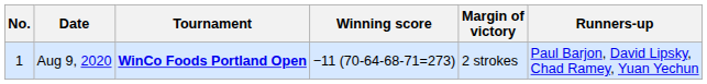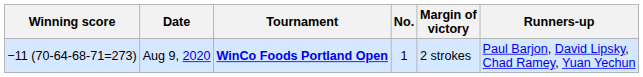columns swapped: No. <-> Winning score
